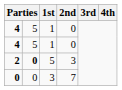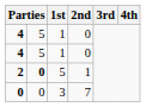2 | 2nd: 3 -> 1
